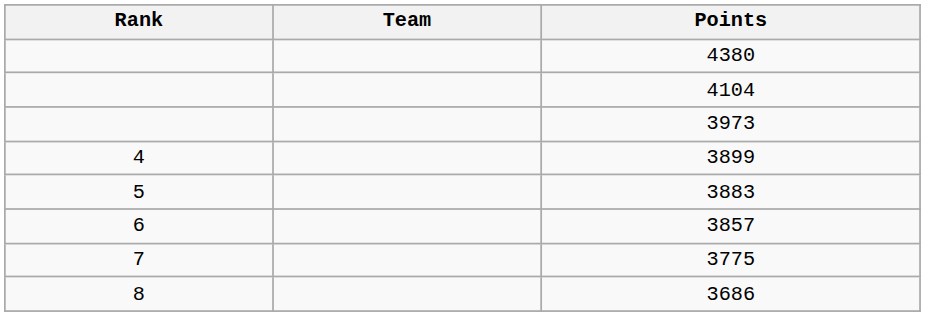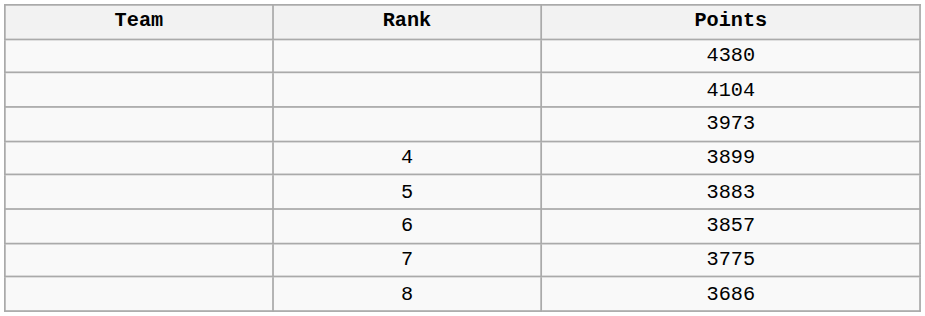columns swapped: Rank <-> Team
